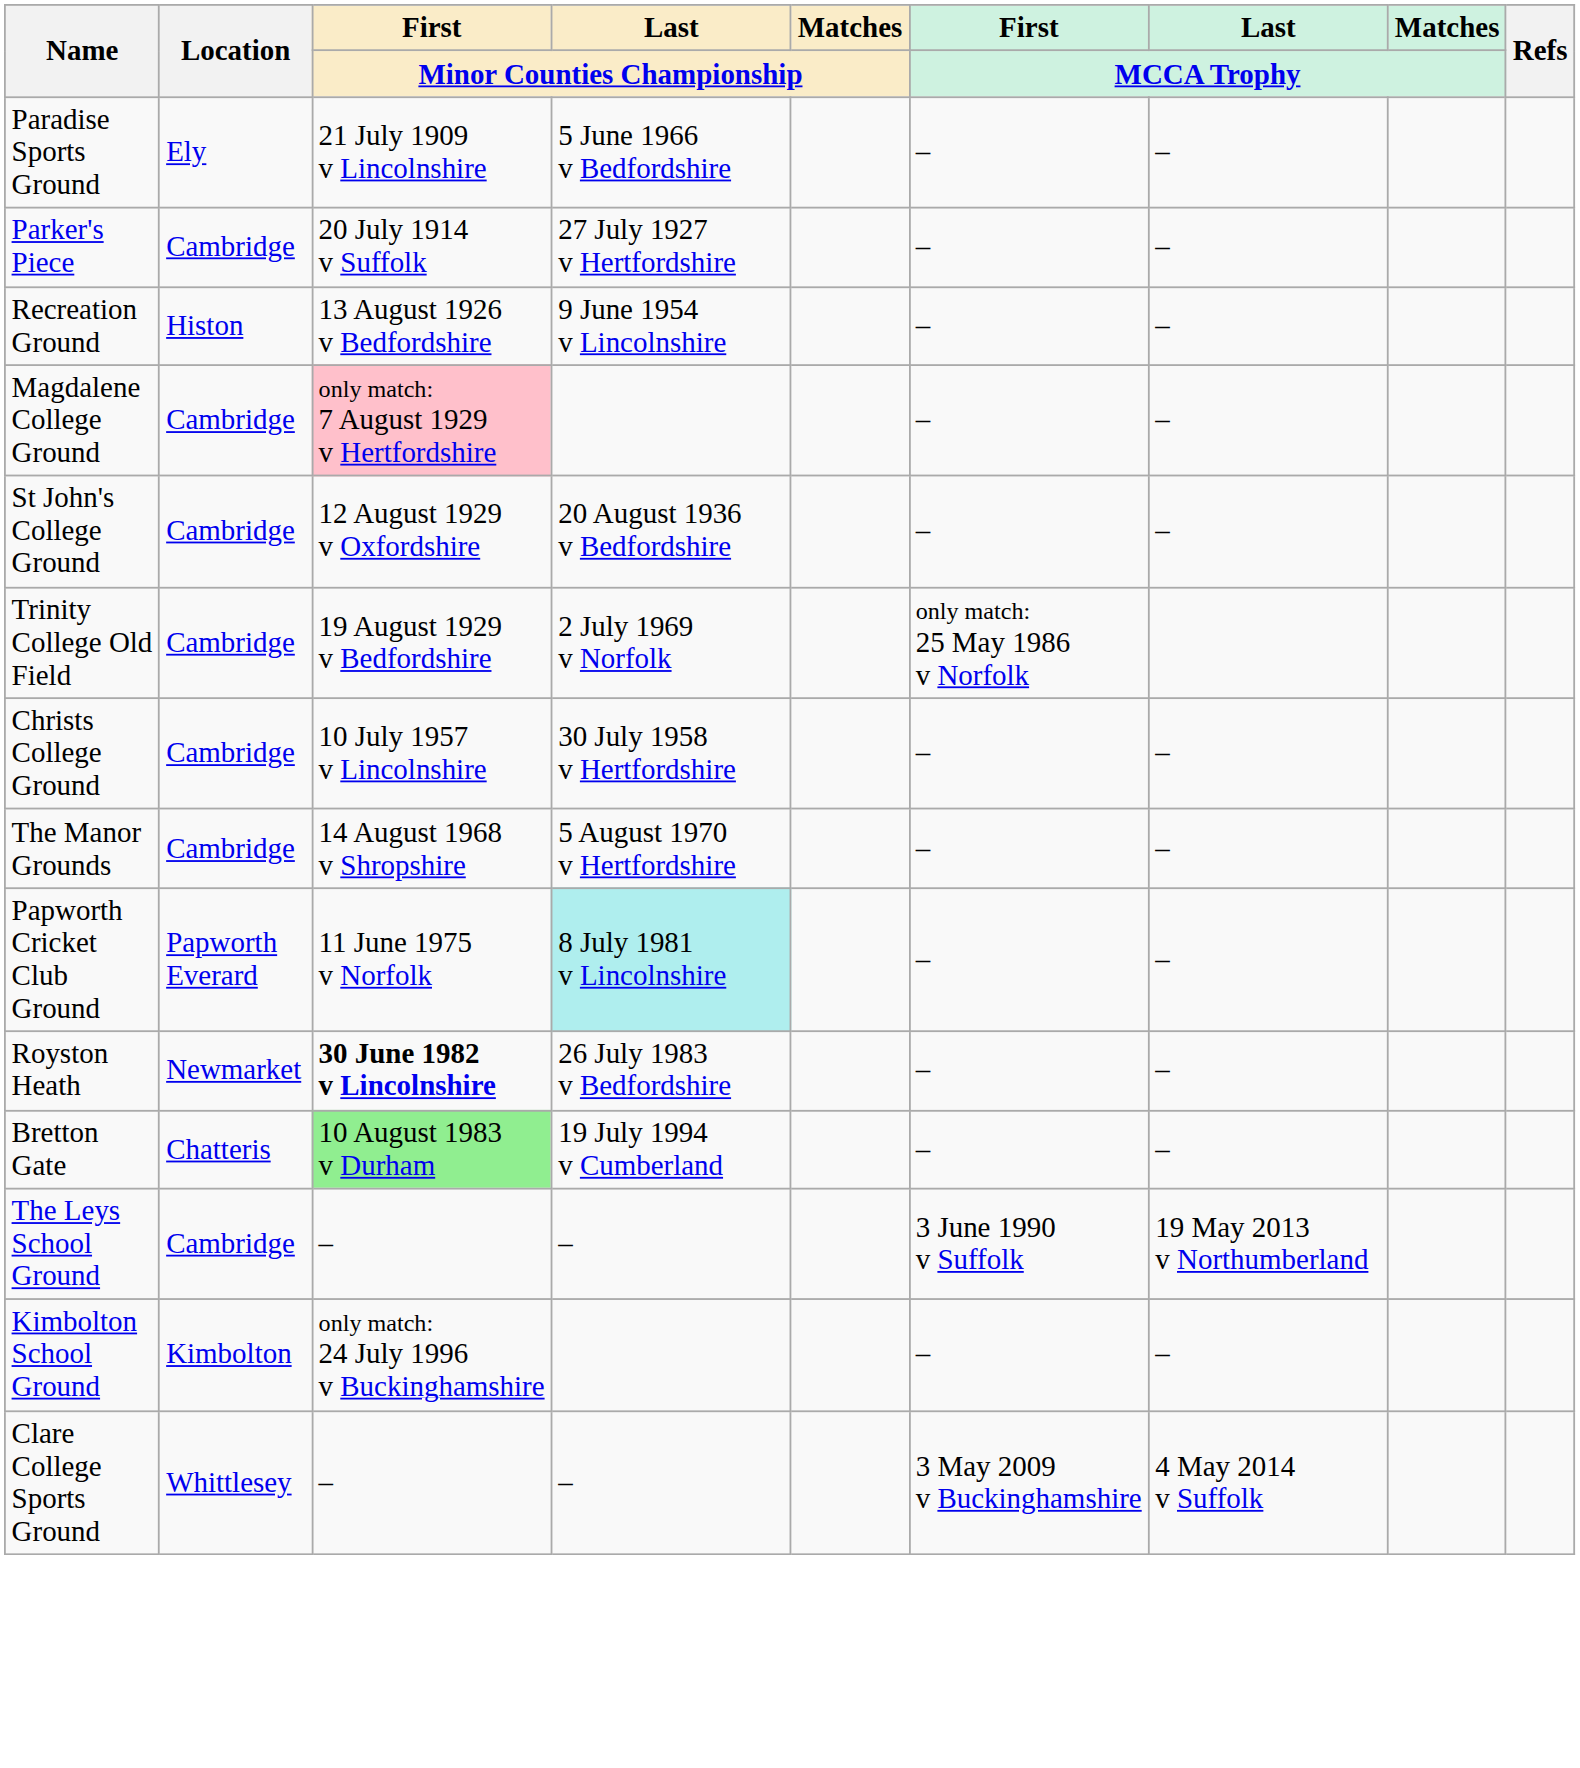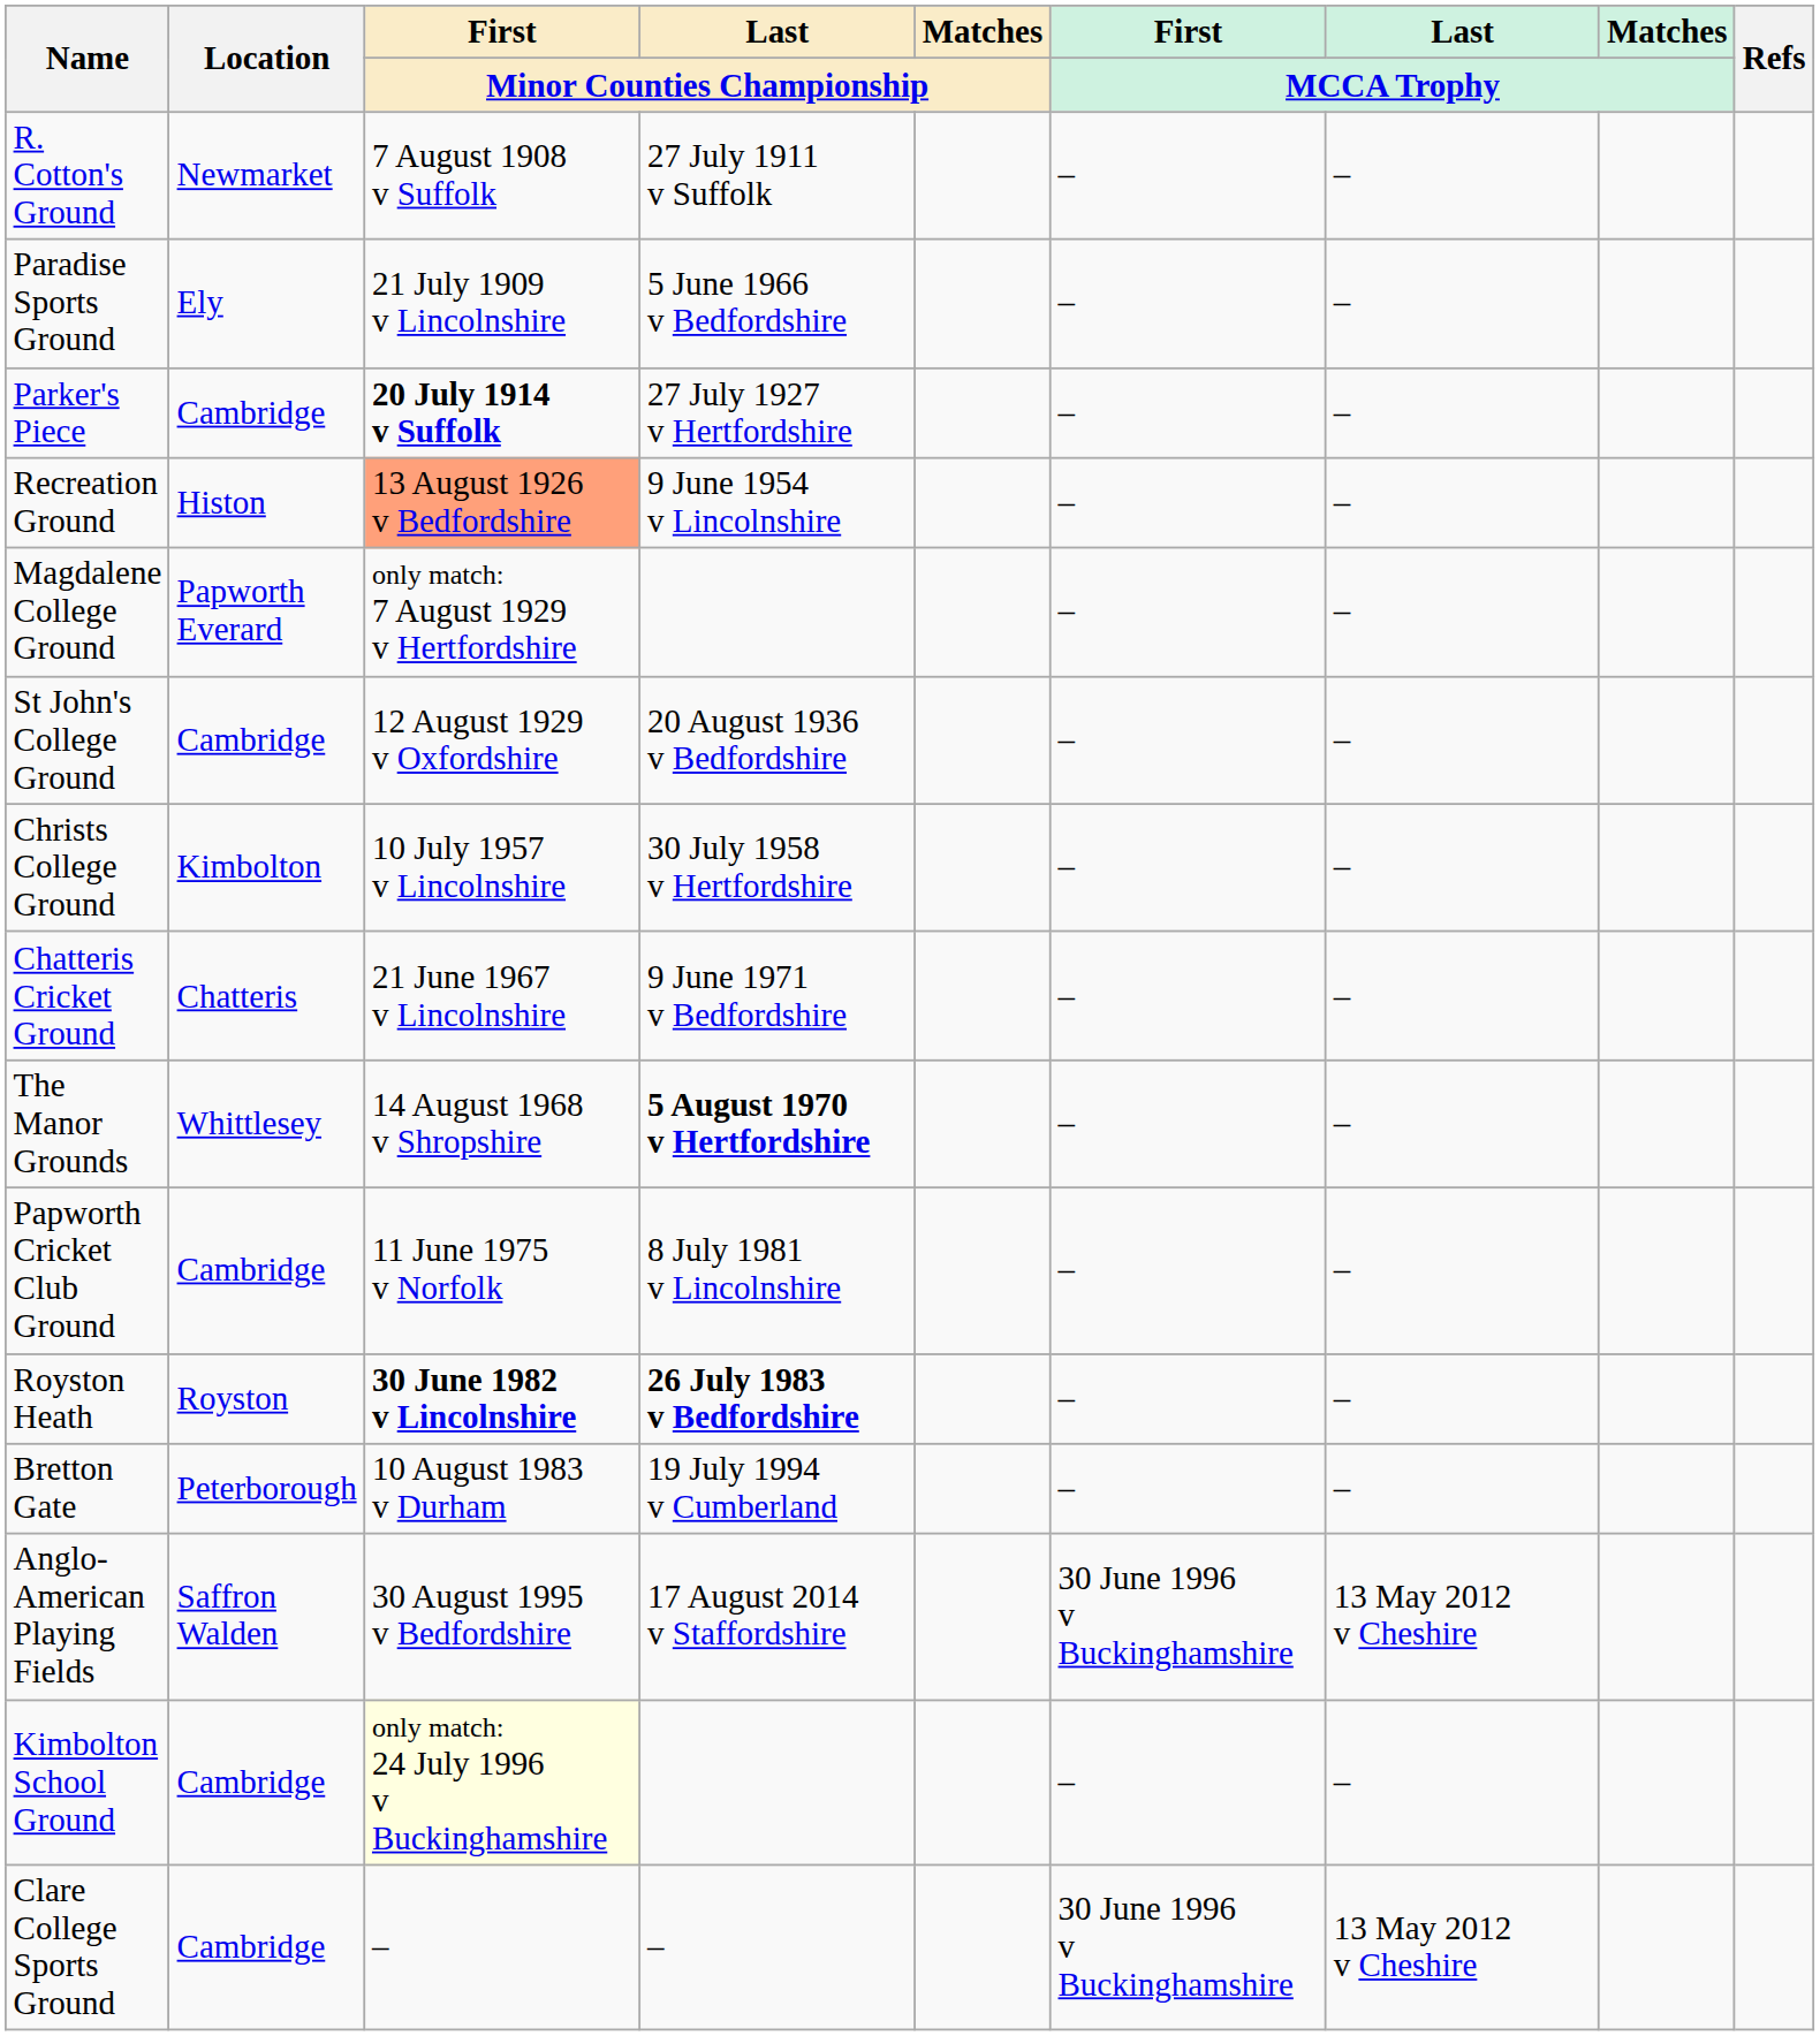+ row: R. Cotton's Ground | Newmarket | 7 August 1908 v Suffolk | 27 July 1911 v Suffolk | – | –
Parker's Piece | First / Minor Counties Championship: normal -> bold
Recreation Ground | First / Minor Counties Championship: no background -> lightsalmon background
Magdalene College Ground | Location: Cambridge -> Papworth Everard
Magdalene College Ground | First / Minor Counties Championship: pink background -> no background
- row: Trinity College Old Field | Cambridge | 19 August 1929 v Bedfordshire | 2 July 1969 v Norfolk | only match: 25 May 1986 v Norfolk
Christs College Ground | Location: Cambridge -> Kimbolton
+ row: Chatteris Cricket Ground | Chatteris | 21 June 1967 v Lincolnshire | 9 June 1971 v Bedfordshire | – | –
The Manor Grounds | Location: Cambridge -> Whittlesey
The Manor Grounds | Last / Minor Counties Championship: normal -> bold
Papworth Cricket Club Ground | Location: Papworth Everard -> Cambridge
Papworth Cricket Club Ground | Last / Minor Counties Championship: paleturquoise background -> no background
Royston Heath | Location: Newmarket -> Royston
Royston Heath | Last / Minor Counties Championship: normal -> bold
Bretton Gate | Location: Chatteris -> Peterborough
Bretton Gate | First / Minor Counties Championship: lightgreen background -> no background
+ row: Anglo-American Playing Fields | Saffron Walden | 30 August 1995 v Bedfordshire | 17 August 2014 v Staffordshire | 30 June 1996 v Buckinghamshire | 13 May 2012 v Cheshire
- row: The Leys School Ground | Cambridge | – | – | 3 June 1990 v Suffolk | 19 May 2013 v Northumberland
Kimbolton School Ground | Location: Kimbolton -> Cambridge
Kimbolton School Ground | First / Minor Counties Championship: no background -> lightyellow background
Clare College Sports Ground | Location: Whittlesey -> Cambridge
Clare College Sports Ground | First / MCCA Trophy: 3 May 2009 v Buckinghamshire -> 30 June 1996 v Buckinghamshire
Clare College Sports Ground | Last / MCCA Trophy: 4 May 2014 v Suffolk -> 13 May 2012 v Cheshire
